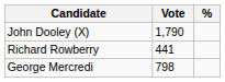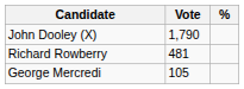Richard Rowberry | Vote: 441 -> 481
George Mercredi | Vote: 798 -> 105
